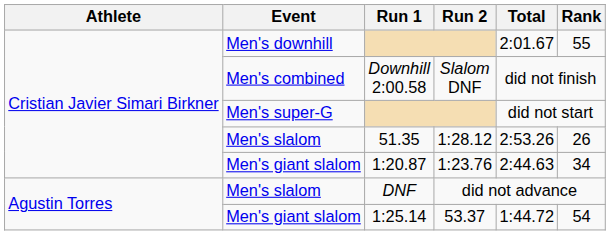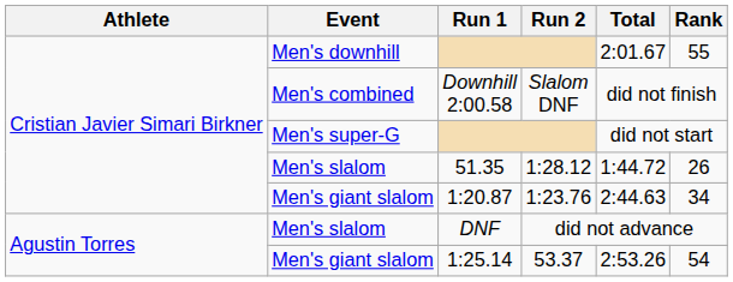51.35 | Total: 2:53.26 -> 1:44.72
1:25.14 | Total: 1:44.72 -> 2:53.26
